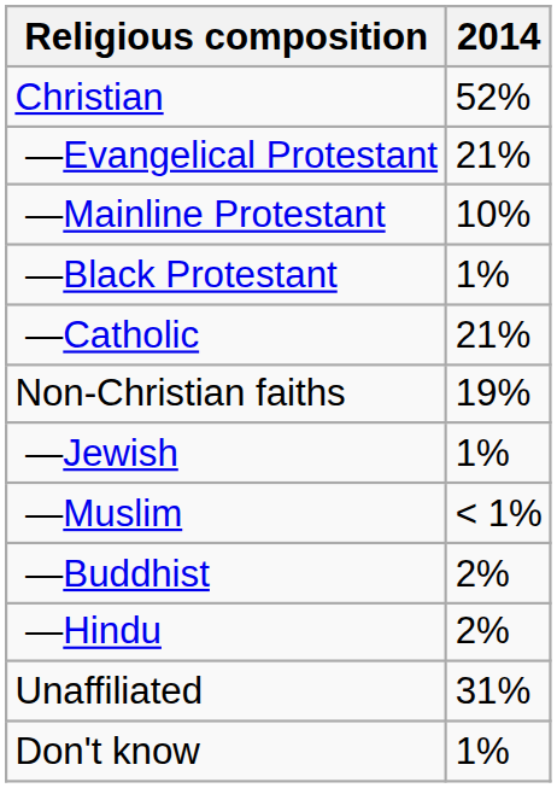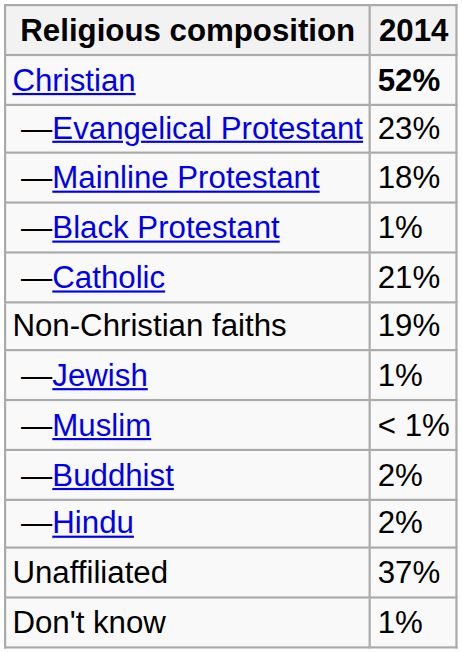Christian | 2014: normal -> bold
—Evangelical Protestant | 2014: 21% -> 23%
—Mainline Protestant | 2014: 10% -> 18%
Unaffiliated | 2014: 31% -> 37%
